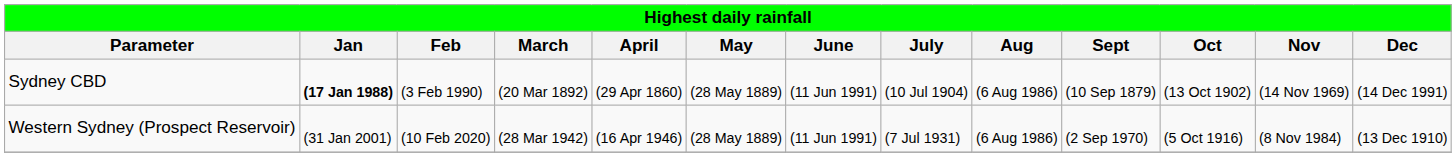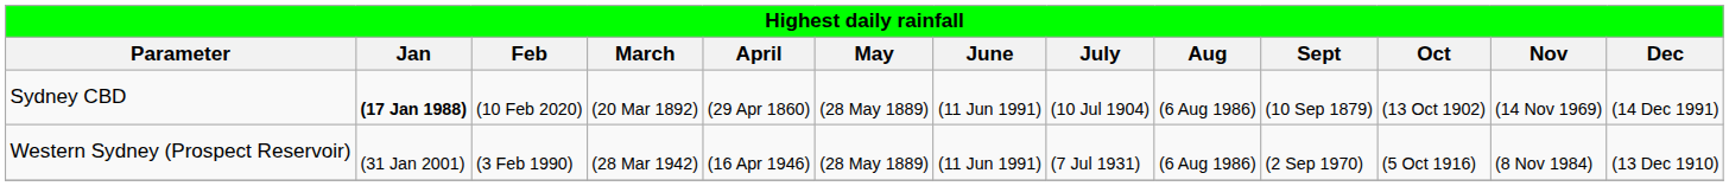Sydney CBD | Feb: (3 Feb 1990) -> (10 Feb 2020)
Western Sydney (Prospect Reservoir) | Feb: (10 Feb 2020) -> (3 Feb 1990)
